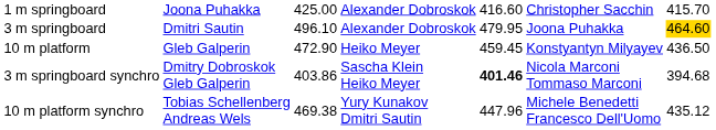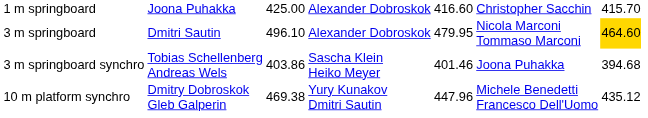3 m springboard | column 6: Joona Puhakka -> Nicola Marconi Tommaso Marconi
- row: 10 m platform | Gleb Galperin | 472.90 | Heiko Meyer | 459.45 | Konstyantyn Milyayev | 436.50
3 m springboard synchro | column 2: Dmitry Dobroskok Gleb Galperin -> Tobias Schellenberg Andreas Wels
3 m springboard synchro | column 5: bold -> normal
3 m springboard synchro | column 6: Nicola Marconi Tommaso Marconi -> Joona Puhakka
10 m platform synchro | column 2: Tobias Schellenberg Andreas Wels -> Dmitry Dobroskok Gleb Galperin
